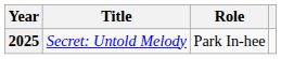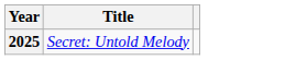- column: Role | Park In-hee
